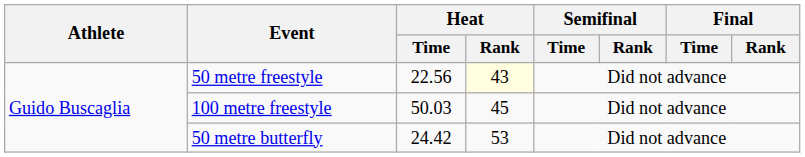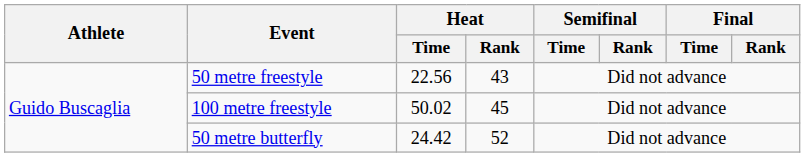50 metre freestyle | Heat / Rank: lightyellow background -> no background
100 metre freestyle | Heat / Time: 50.03 -> 50.02
50 metre butterfly | Heat / Rank: 53 -> 52
